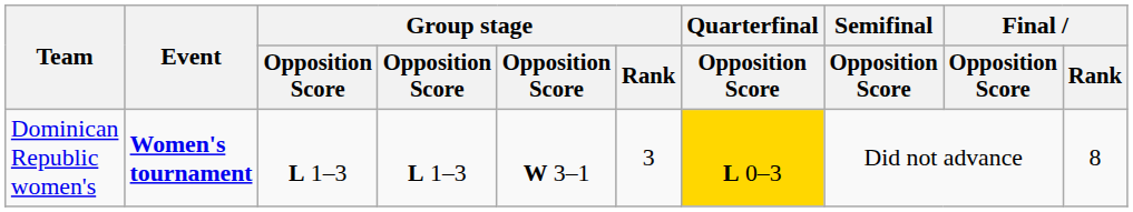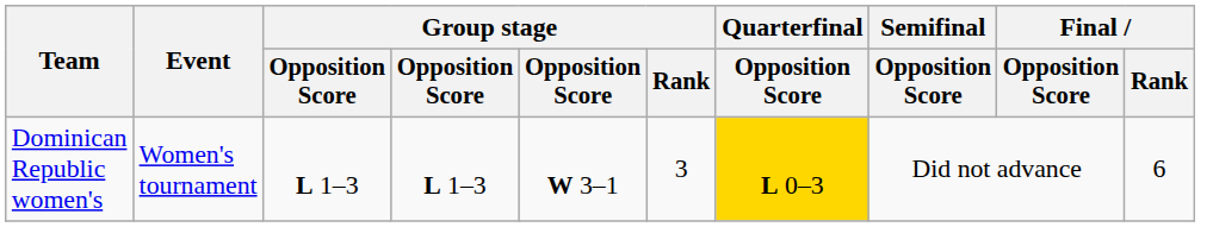Dominican Republic women's | Event: bold -> normal
Dominican Republic women's | Final / Rank: 8 -> 6
